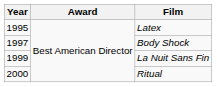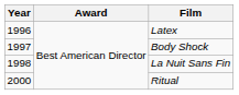Latex | Year: 1995 -> 1996
La Nuit Sans Fin | Year: 1999 -> 1998
